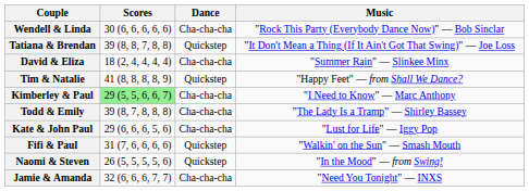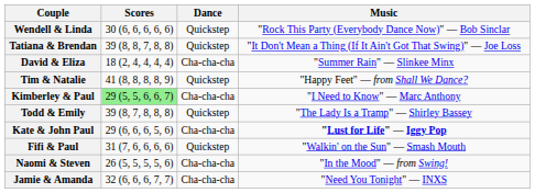Wendell & Linda | Dance: Cha-cha-cha -> Quickstep
Todd & Emily | Dance: Cha-cha-cha -> Quickstep
Kate & John Paul | Music: normal -> bold
Naomi & Steven | Dance: Quickstep -> Cha-cha-cha
